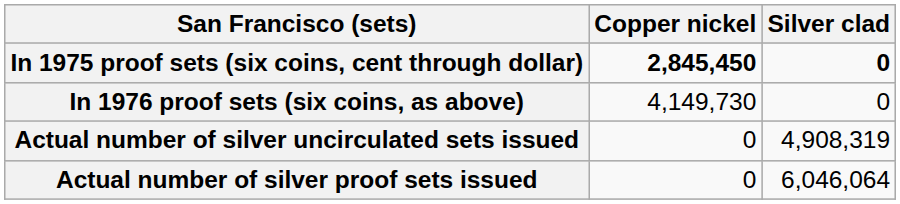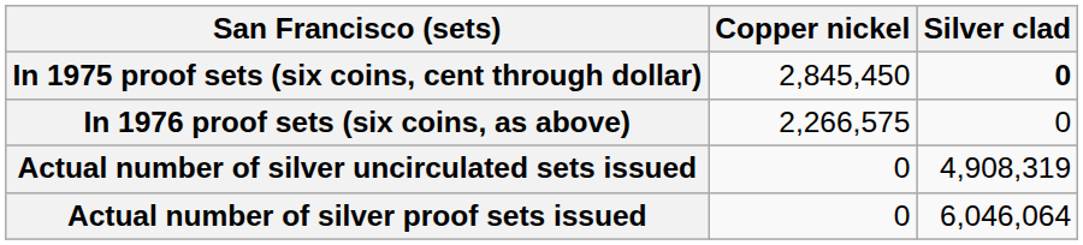In 1975 proof sets (six coins, cent through dollar) | Copper nickel: bold -> normal
In 1976 proof sets (six coins, as above) | Copper nickel: 4,149,730 -> 2,266,575
